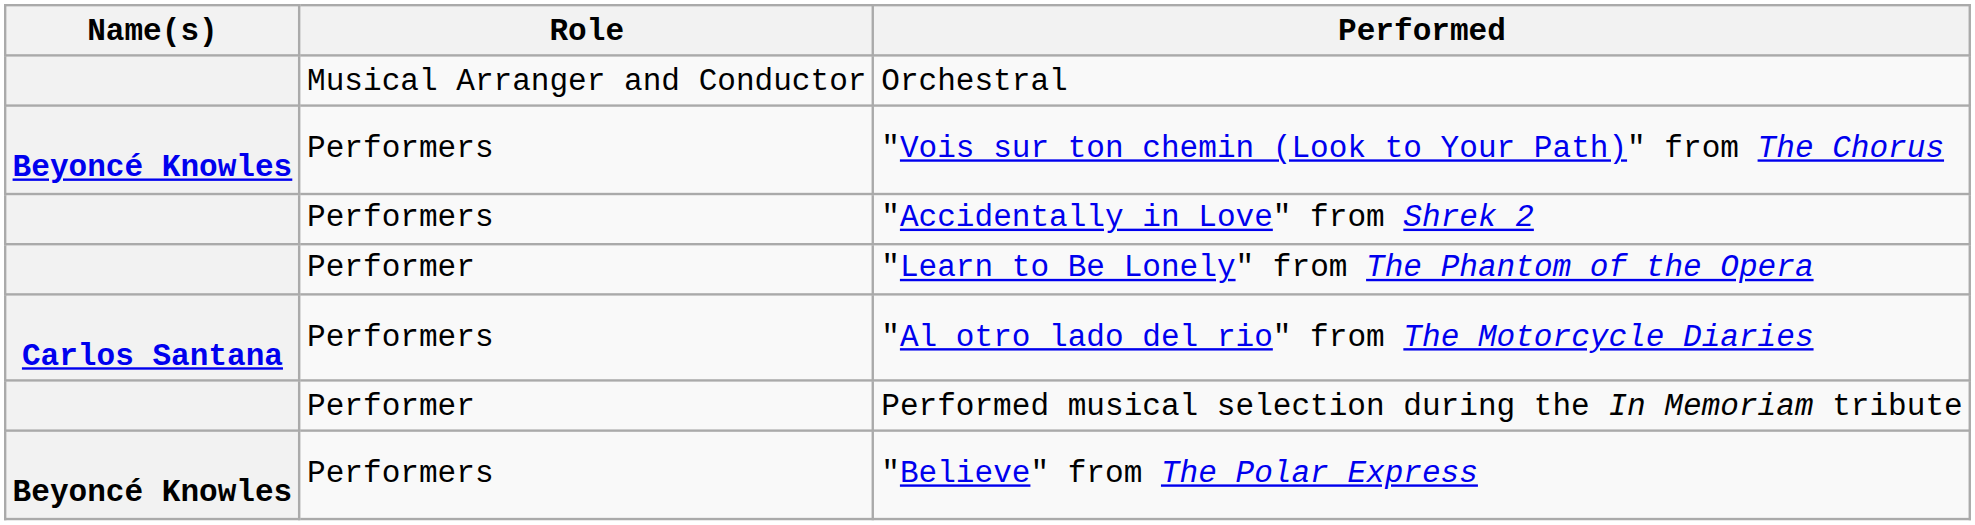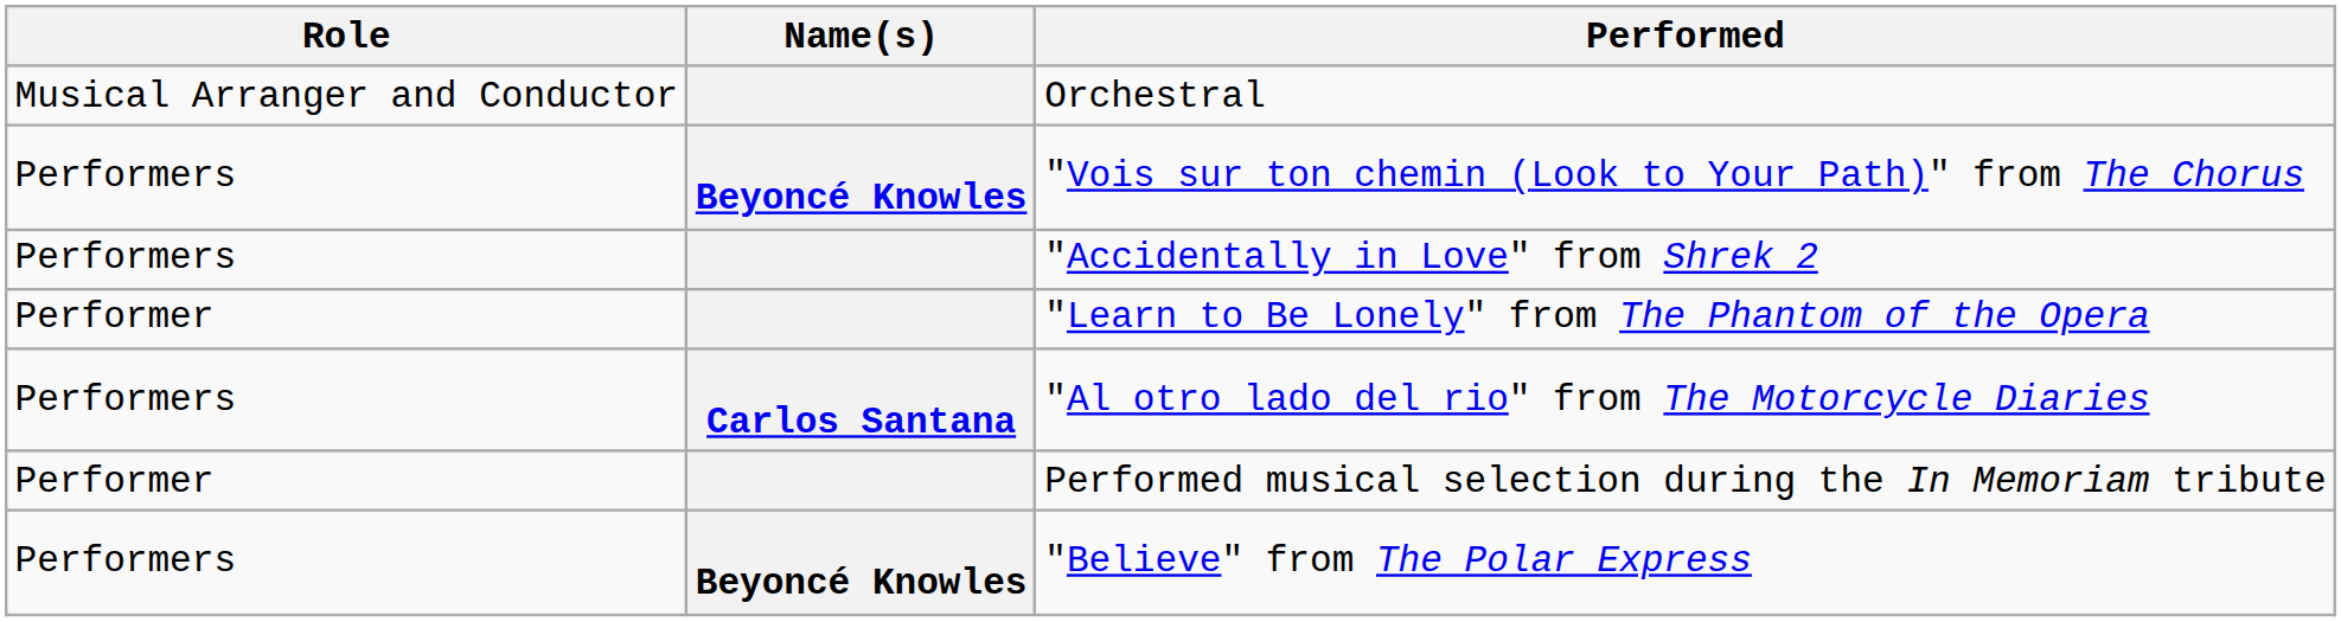columns swapped: Name(s) <-> Role
